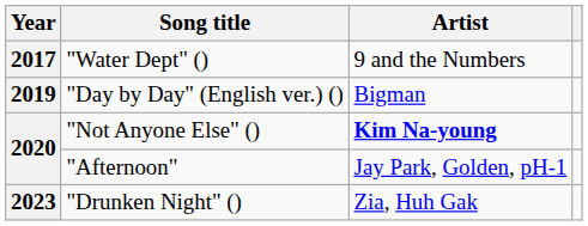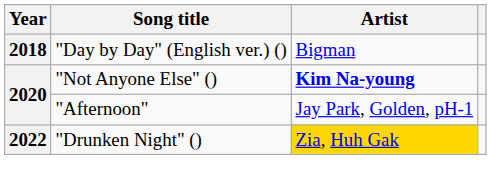- row: 2017 | "Water Dept" () | 9 and the Numbers
"Day by Day" (English ver.) () | Year: 2019 -> 2018
"Drunken Night" () | Year: 2023 -> 2022
"Drunken Night" () | Artist: no background -> gold background
